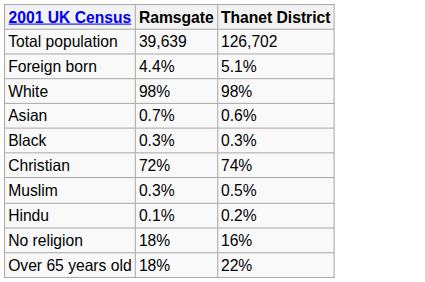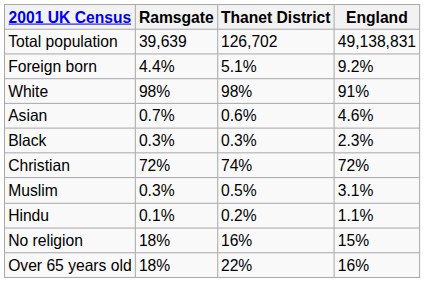+ column: England | 49,138,831 | 9.2% | 91% | 4.6% | 2.3% | 72% | 3.1% | 1.1% | 15% | 16%
